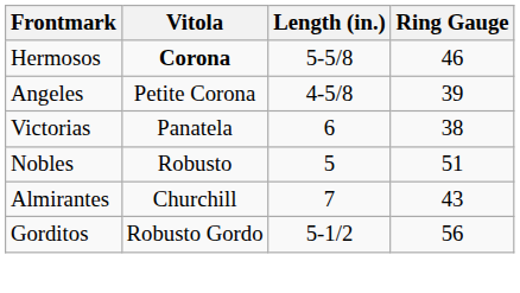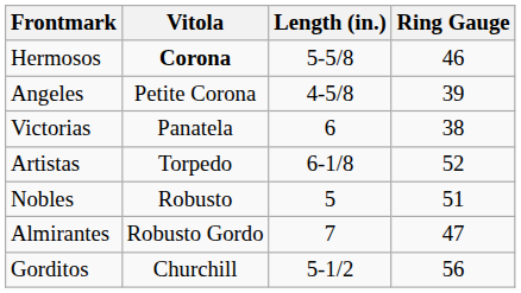+ row: Artistas | Torpedo | 6-1/8 | 52
Almirantes | Vitola: Churchill -> Robusto Gordo
Almirantes | Ring Gauge: 43 -> 47
Gorditos | Vitola: Robusto Gordo -> Churchill
